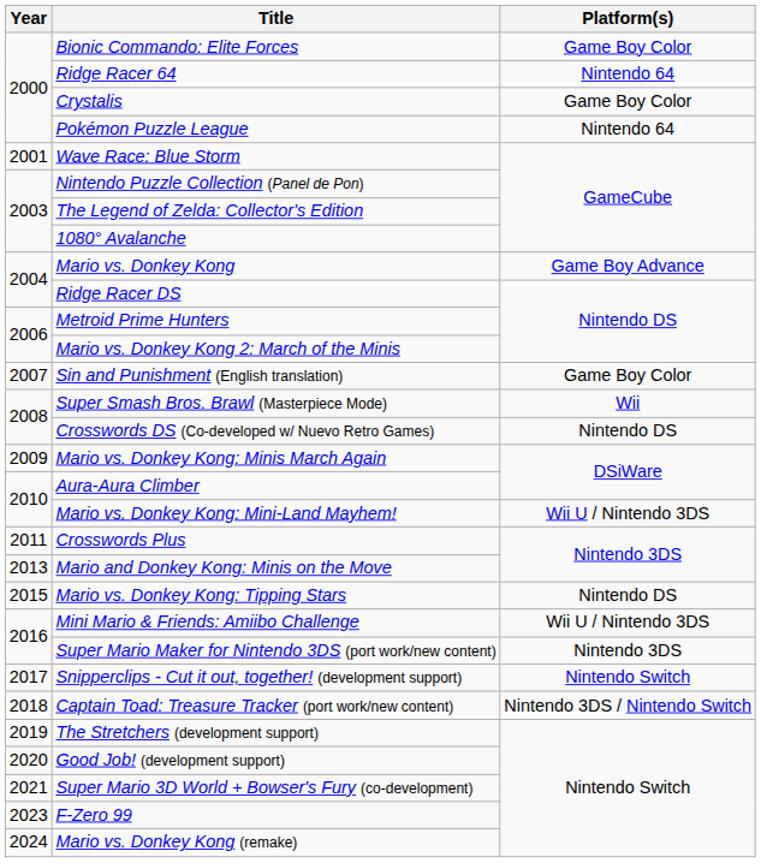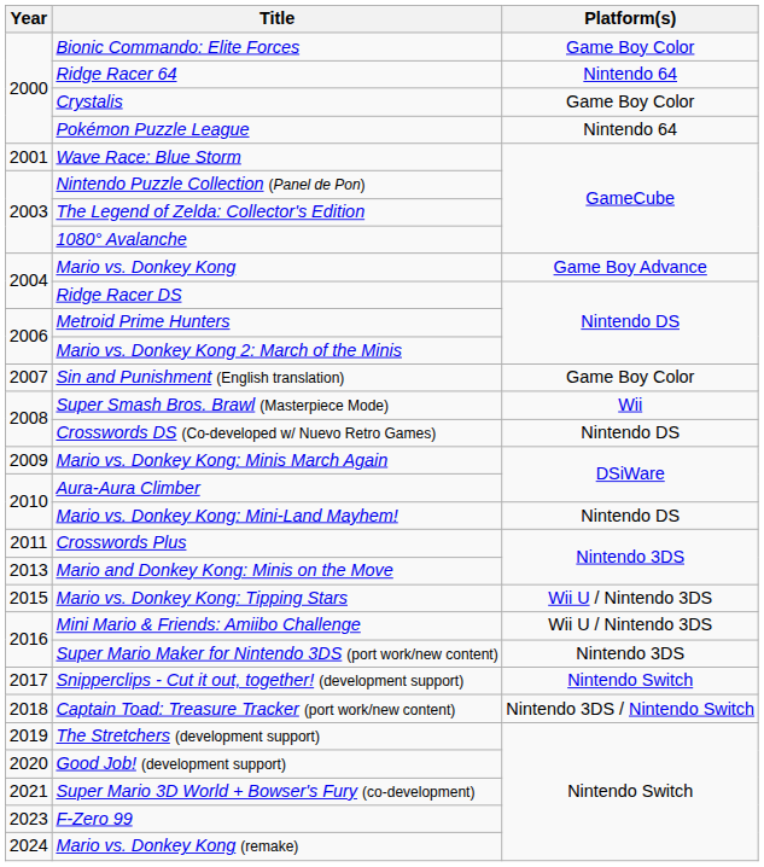Mario vs. Donkey Kong: Mini-Land Mayhem! | Platform(s): Wii U / Nintendo 3DS -> Nintendo DS
Mario vs. Donkey Kong: Tipping Stars | Platform(s): Nintendo DS -> Wii U / Nintendo 3DS
